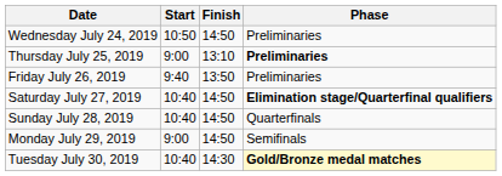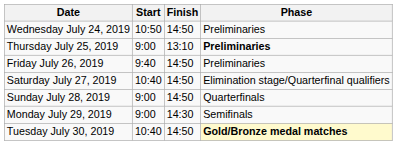Friday July 26, 2019 | Finish: 13:50 -> 14:50
Saturday July 27, 2019 | Phase: bold -> normal
Sunday July 28, 2019 | Start: 10:40 -> 9:00
Monday July 29, 2019 | Finish: 14:50 -> 14:30
Tuesday July 30, 2019 | Finish: 14:30 -> 14:50
